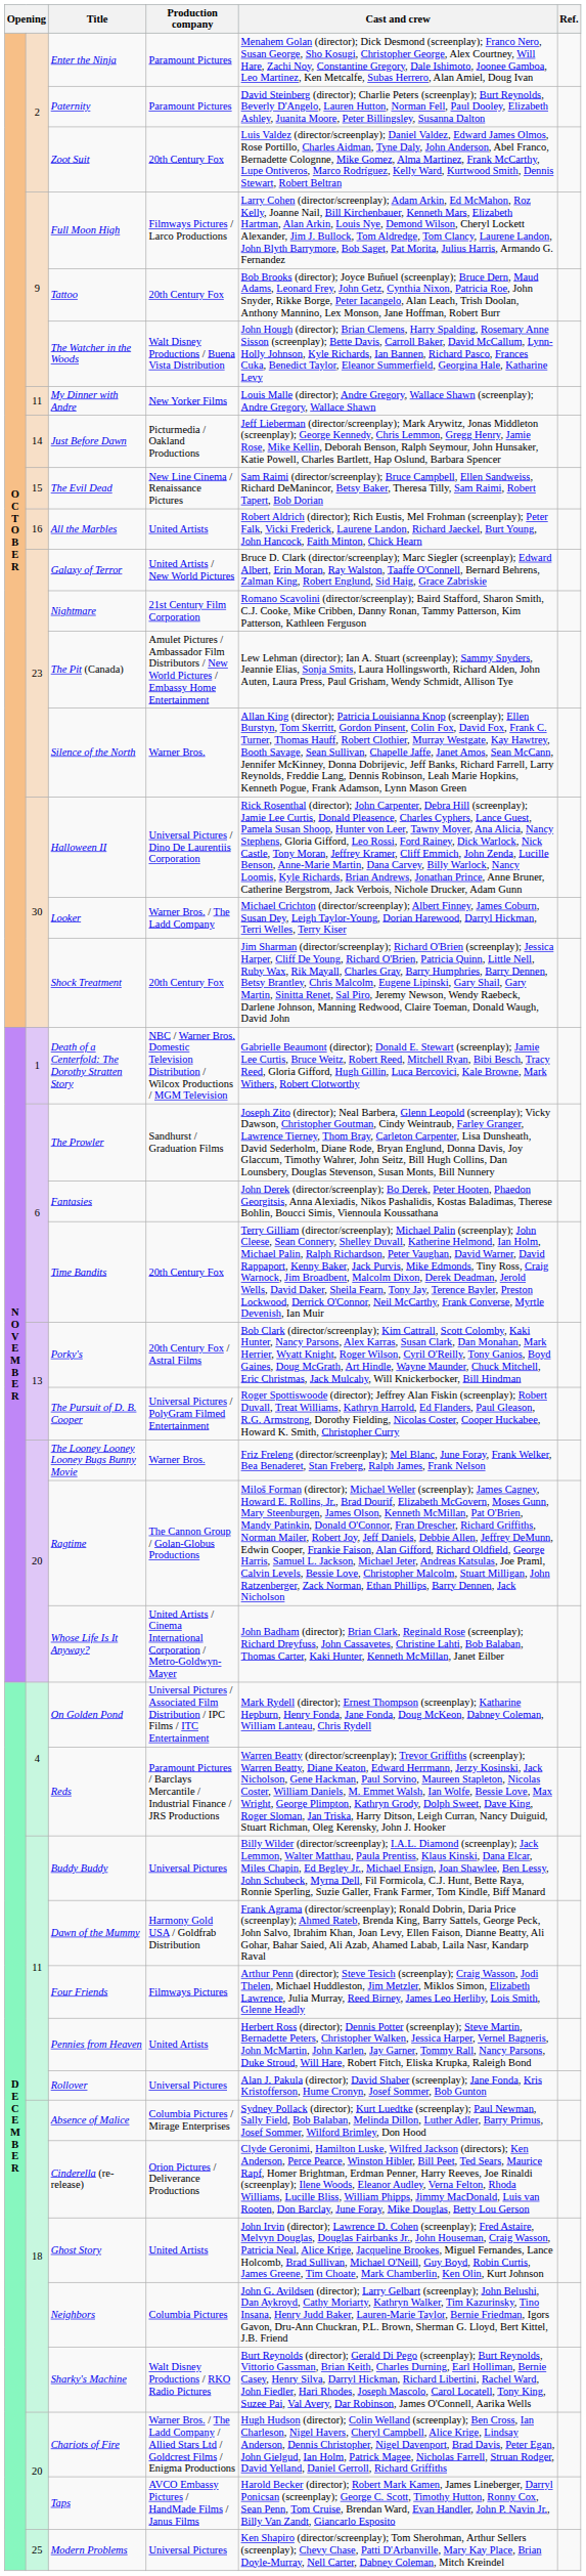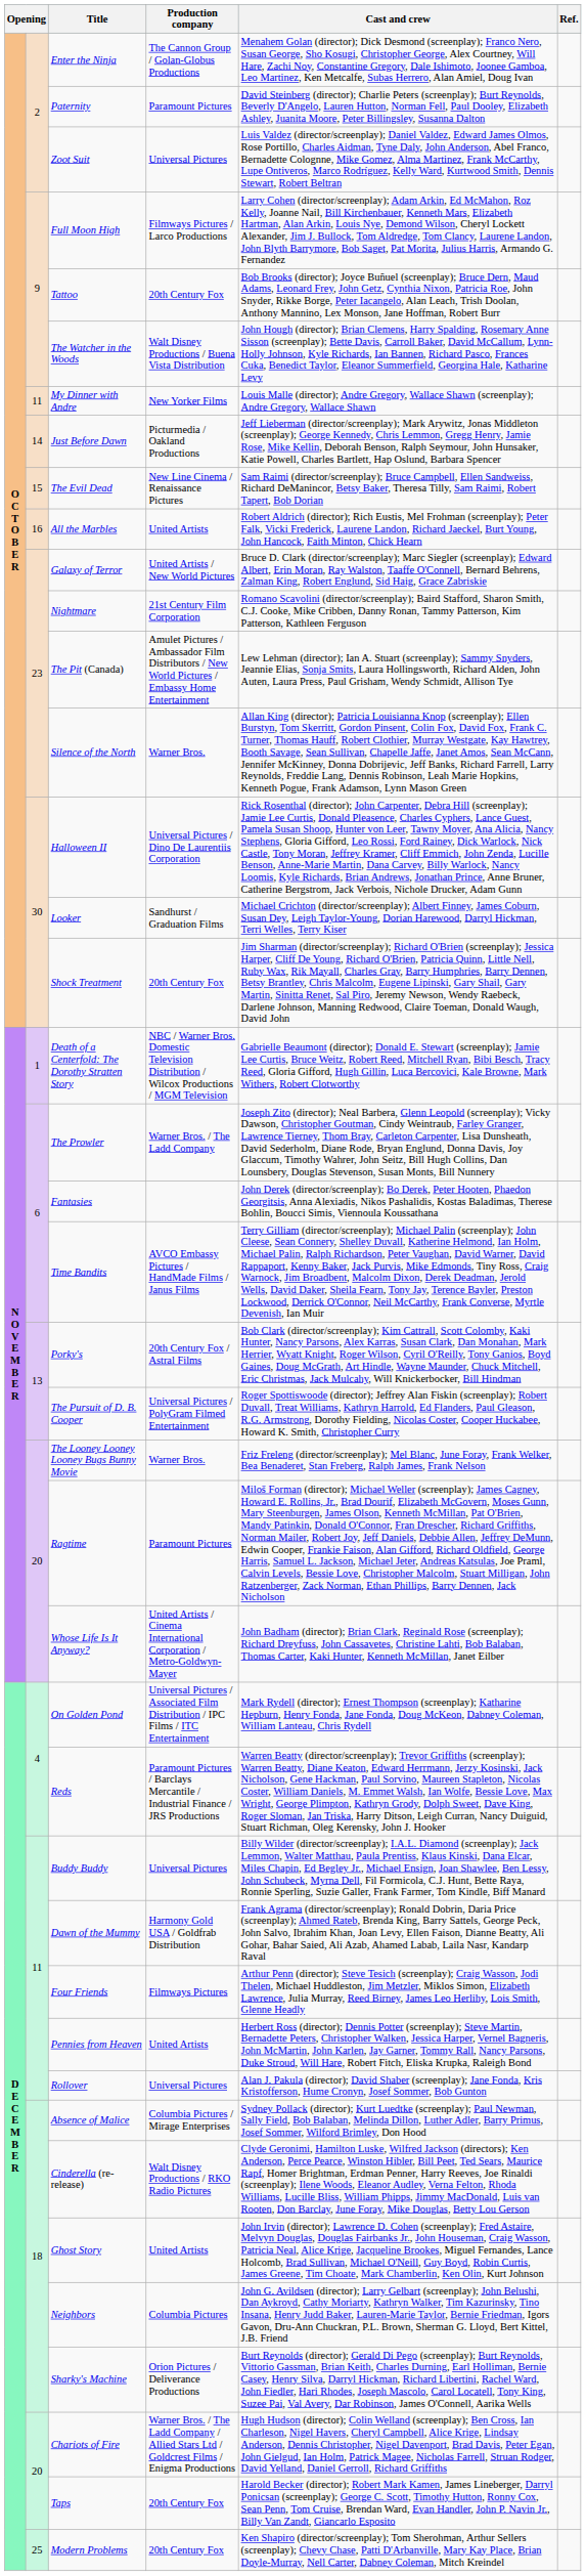Enter the Ninja | Production company: Paramount Pictures -> The Cannon Group / Golan-Globus Productions
Zoot Suit | Production company: 20th Century Fox -> Universal Pictures
Looker | Production company: Warner Bros. / The Ladd Company -> Sandhurst / Graduation Films
The Prowler | Production company: Sandhurst / Graduation Films -> Warner Bros. / The Ladd Company
Time Bandits | Production company: 20th Century Fox -> AVCO Embassy Pictures / HandMade Films / Janus Films
Ragtime | Production company: The Cannon Group / Golan-Globus Productions -> Paramount Pictures
Cinderella (re-release) | Production company: Orion Pictures / Deliverance Productions -> Walt Disney Productions / RKO Radio Pictures
Sharky's Machine | Production company: Walt Disney Productions / RKO Radio Pictures -> Orion Pictures / Deliverance Productions
Taps | Production company: AVCO Embassy Pictures / HandMade Films / Janus Films -> 20th Century Fox
Modern Problems | Production company: Universal Pictures -> 20th Century Fox
